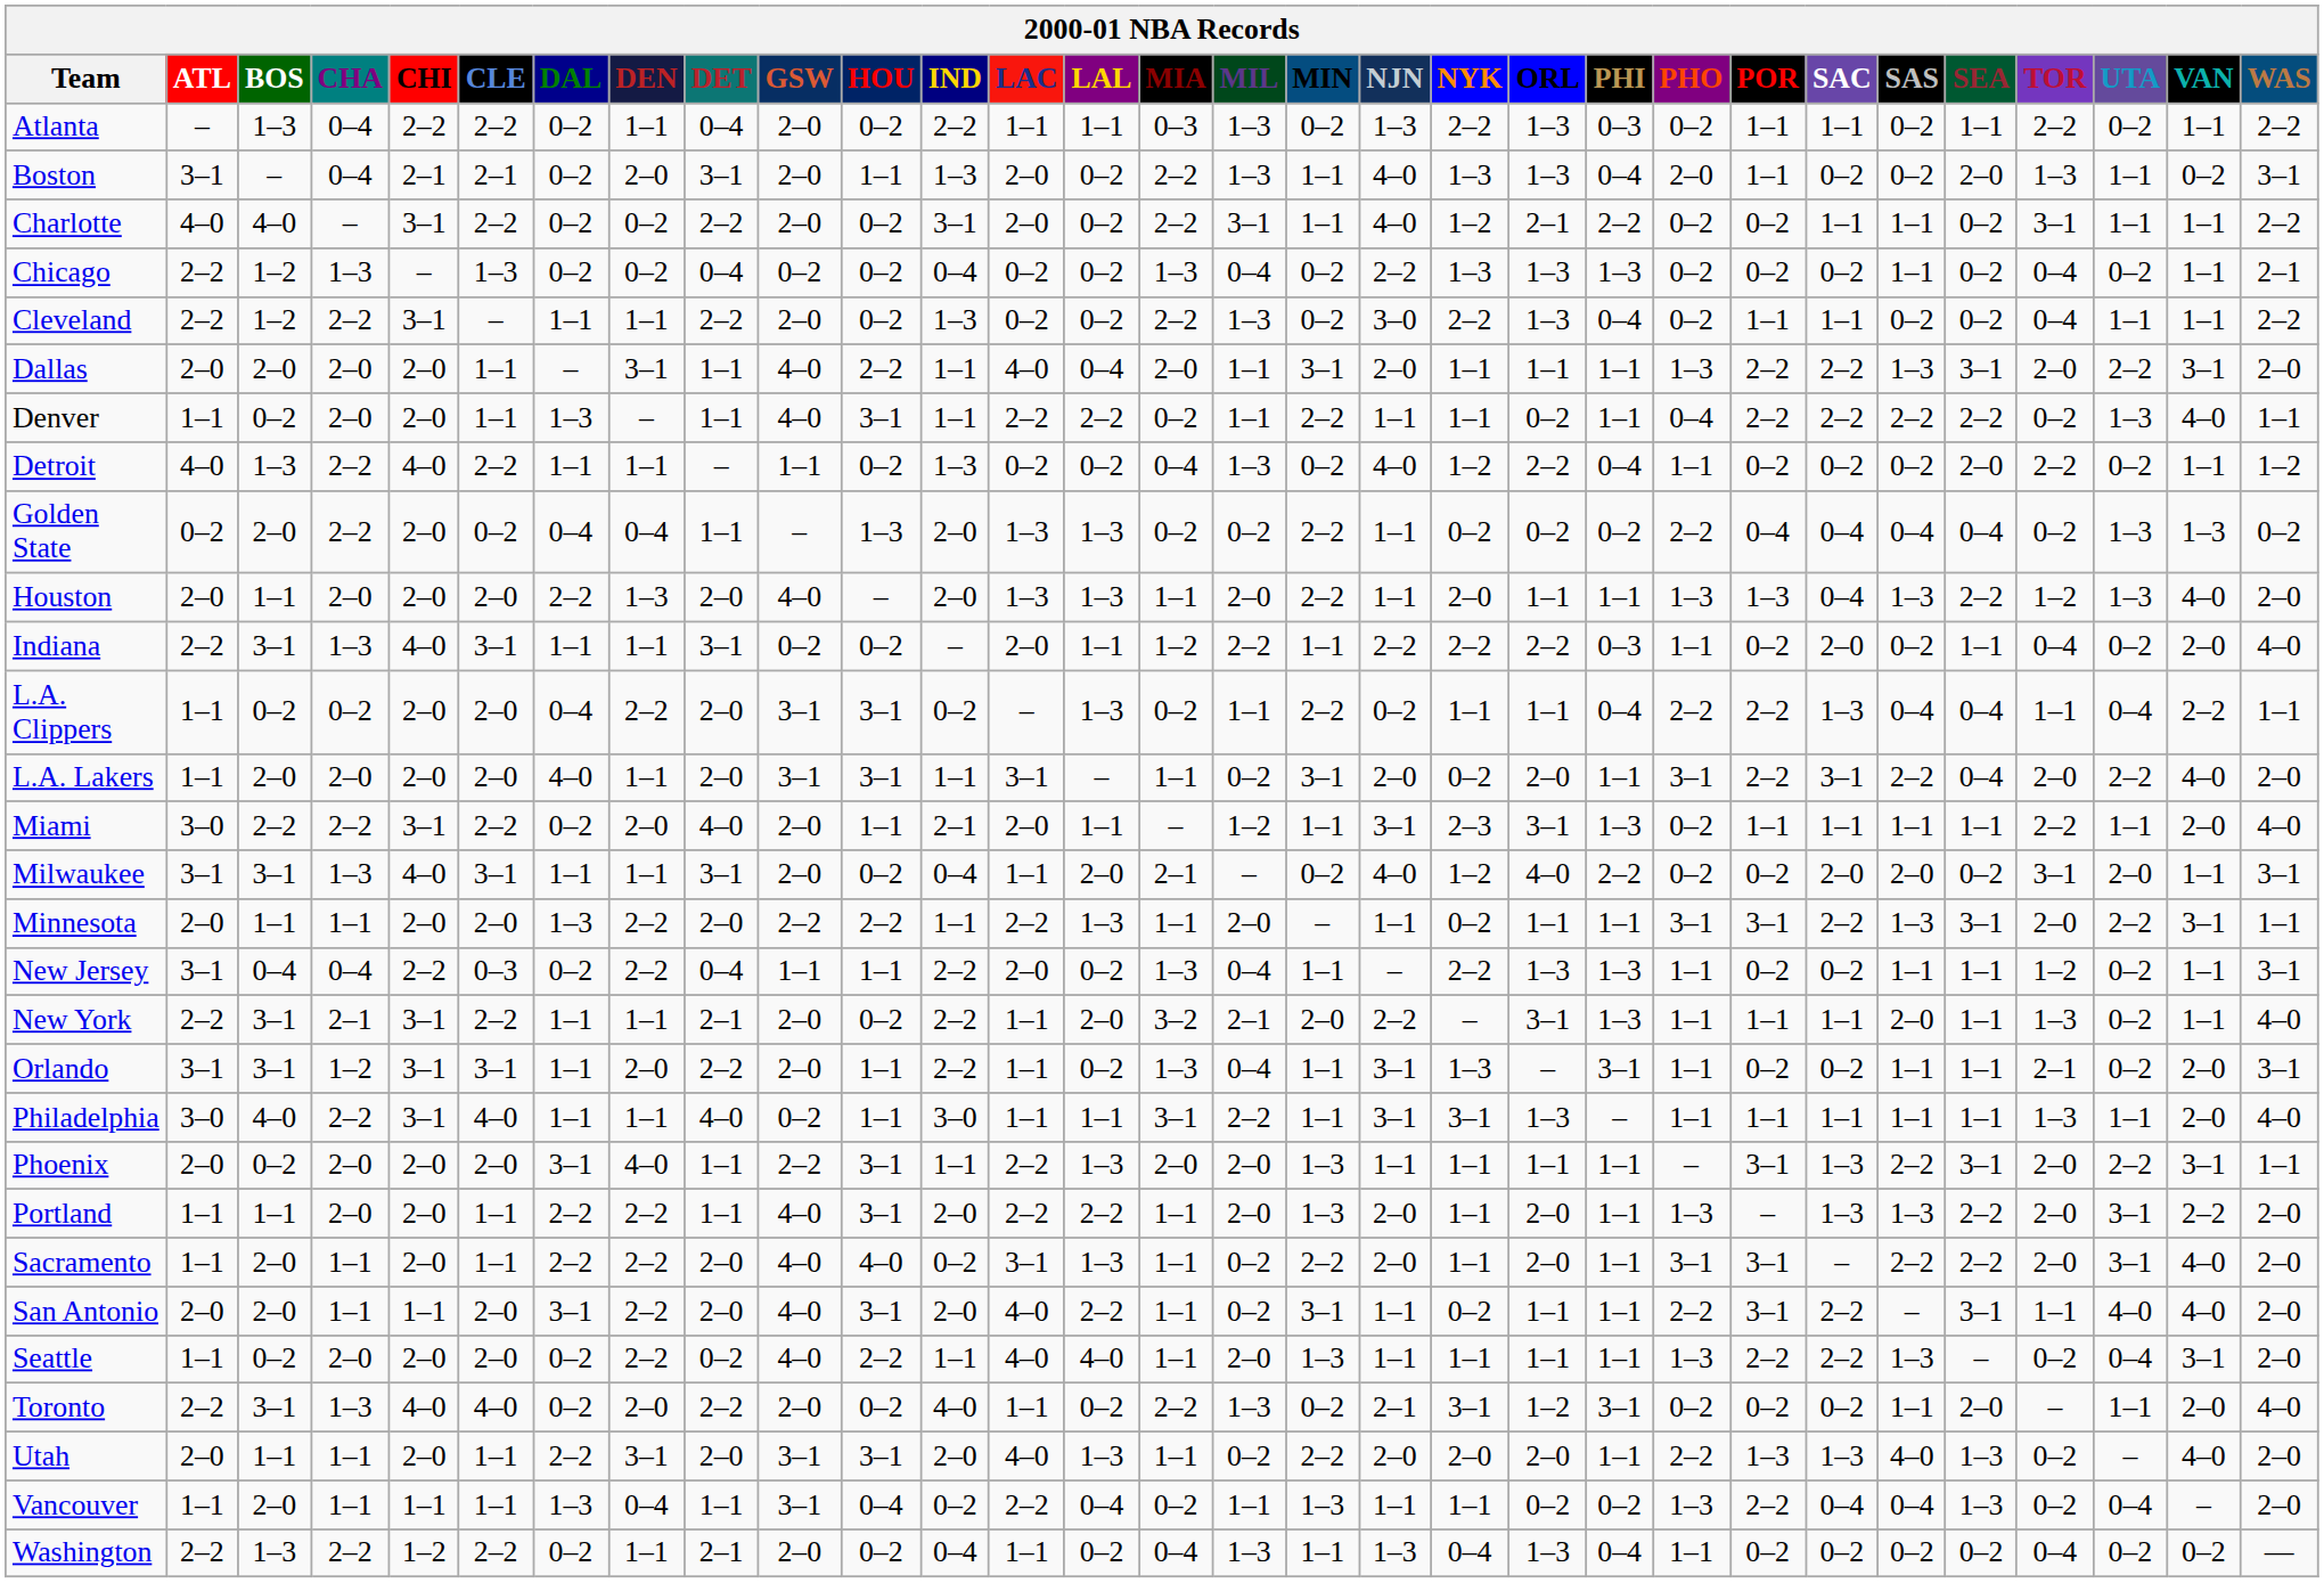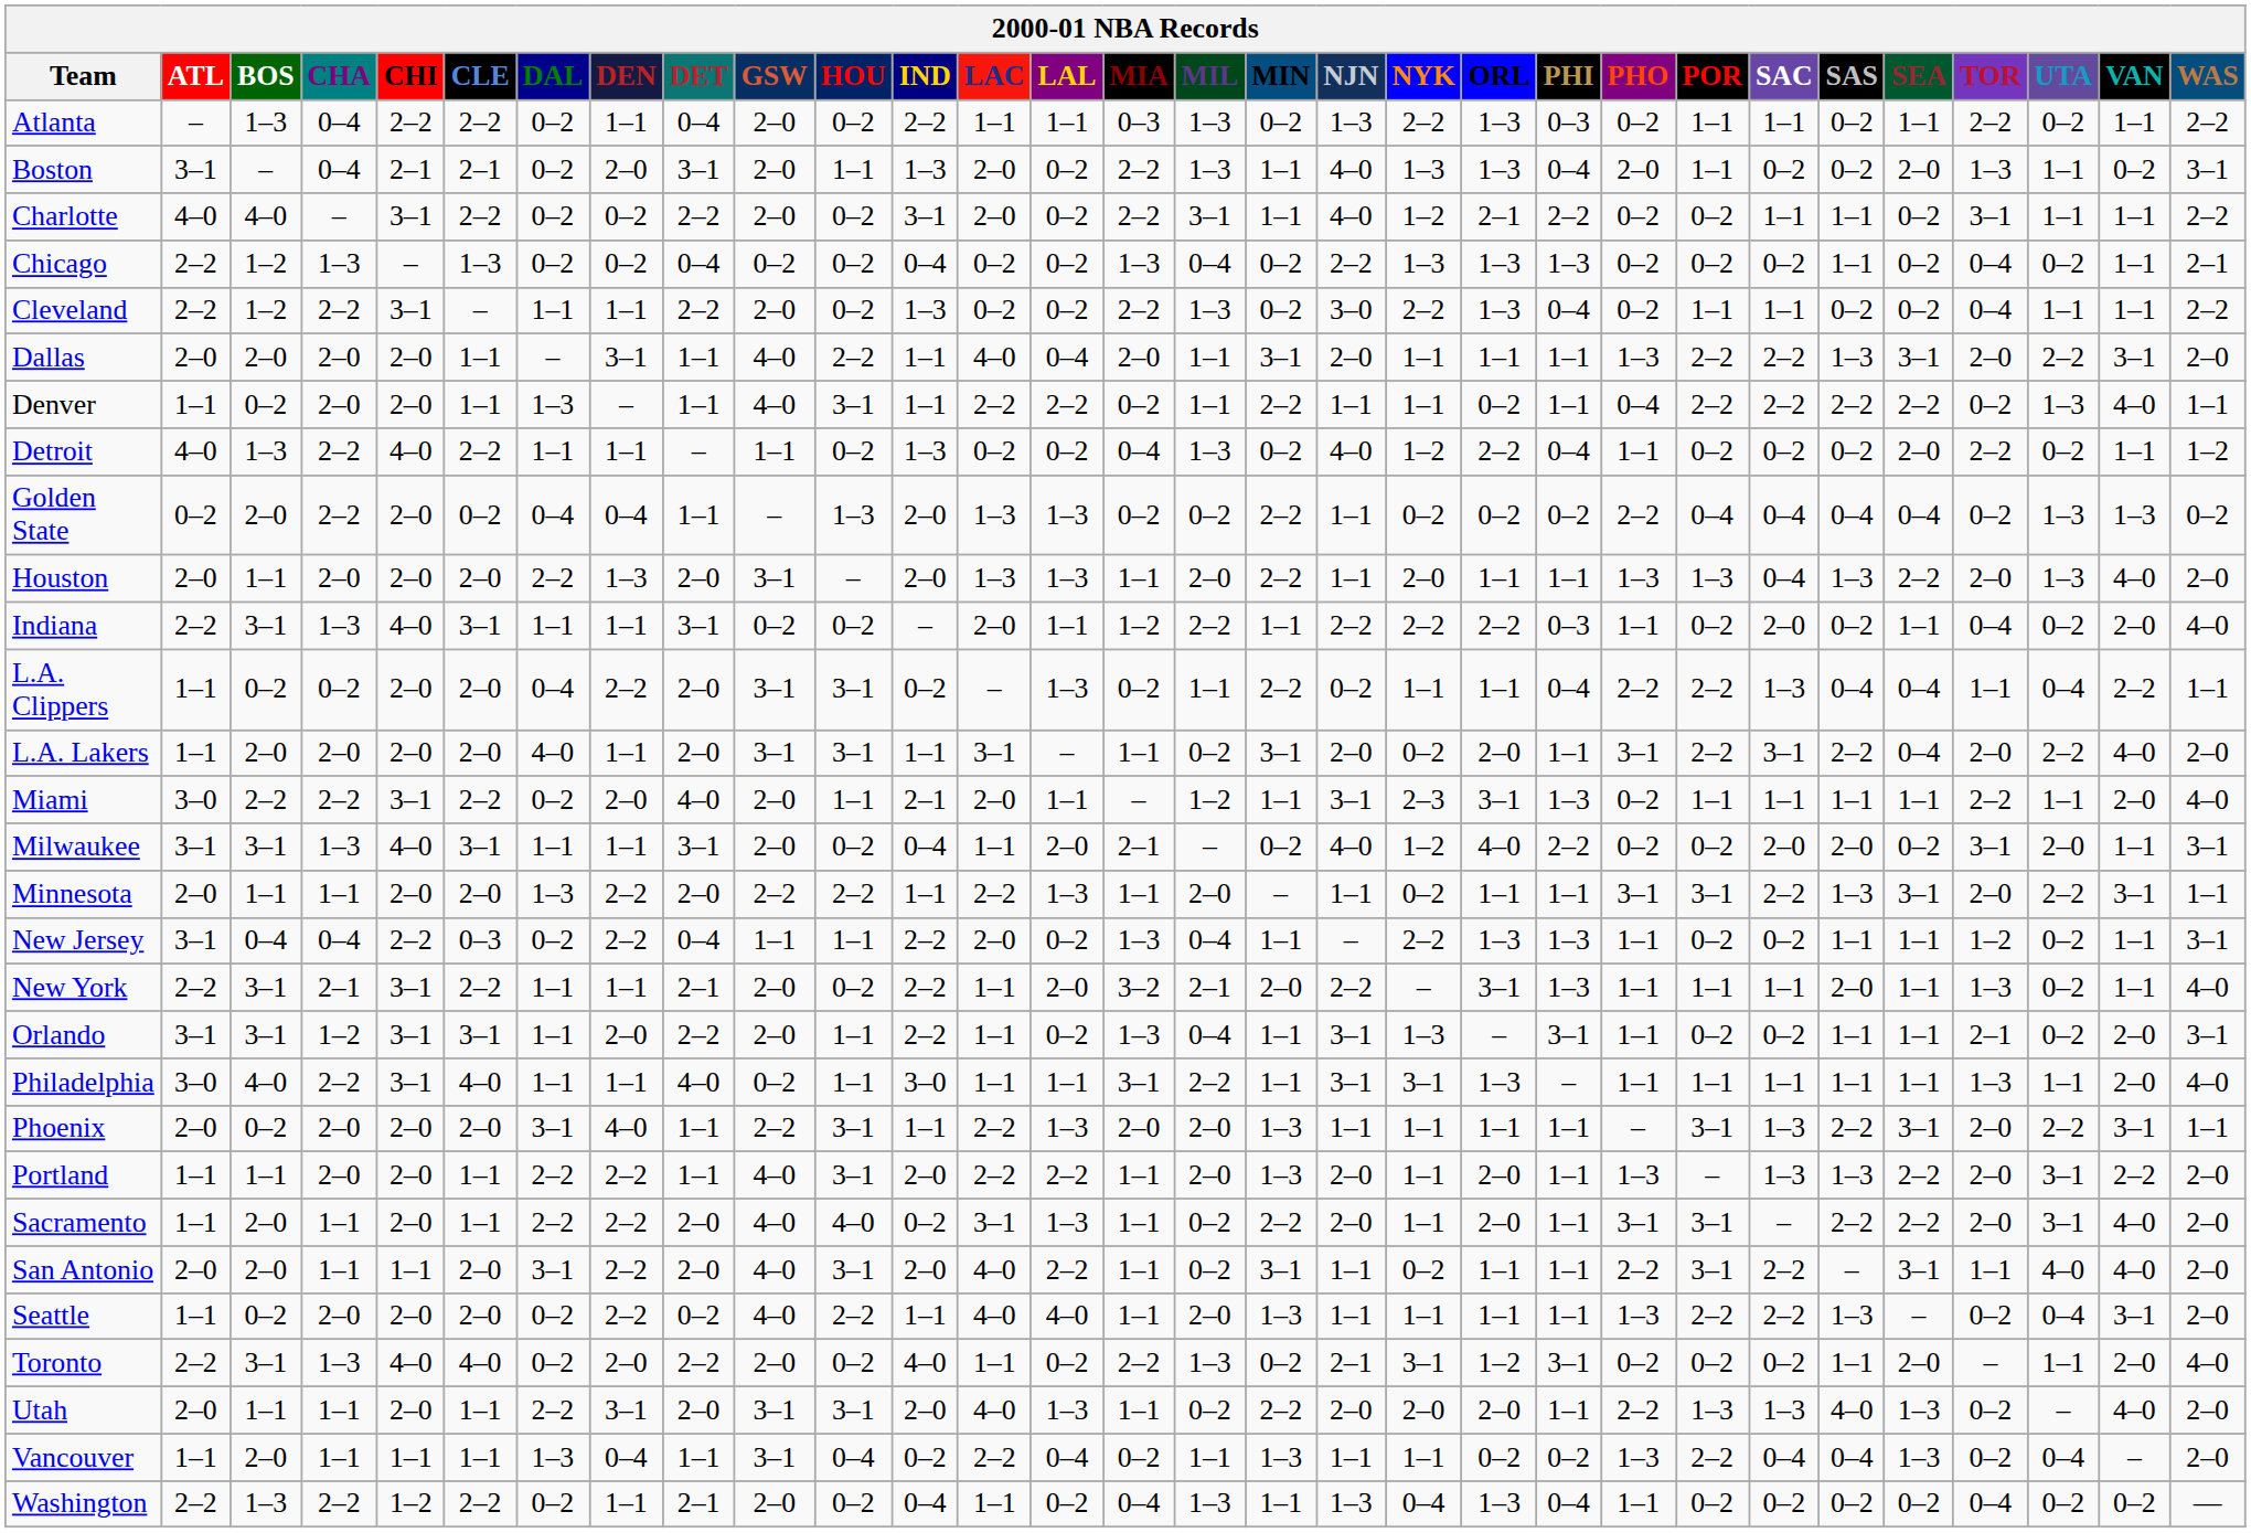Houston | GSW: 4–0 -> 3–1
Houston | TOR: 1–2 -> 2–0
